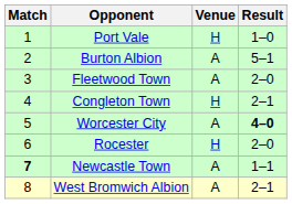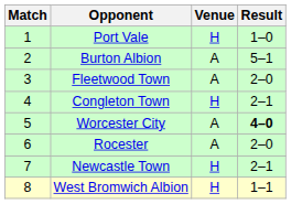Rocester | Venue: H -> A
Newcastle Town | Match: bold -> normal
Newcastle Town | Venue: A -> H
Newcastle Town | Result: 1–1 -> 2–1
West Bromwich Albion | Venue: A -> H
West Bromwich Albion | Result: 2–1 -> 1–1
